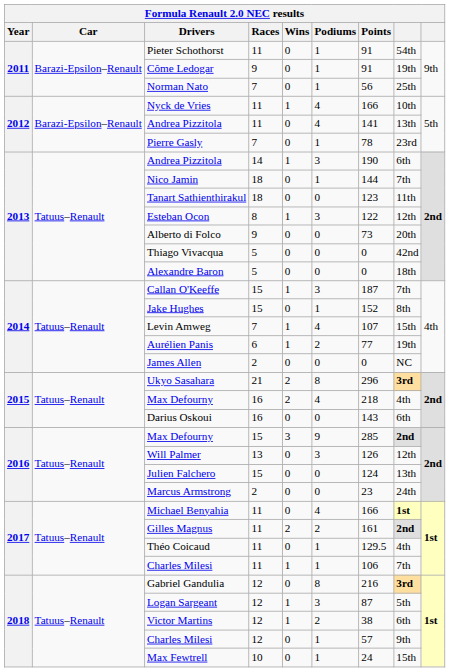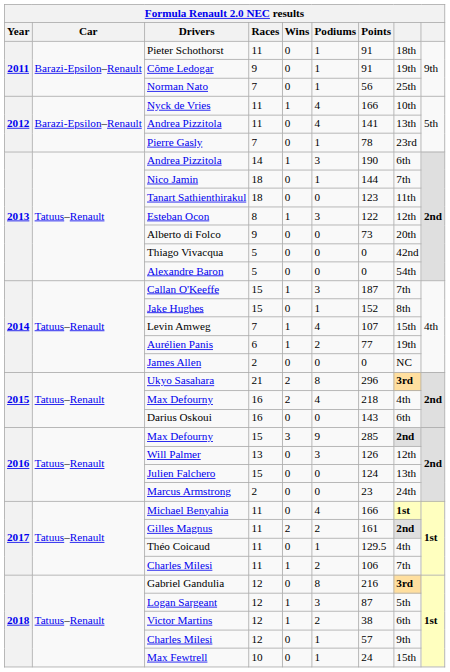Pieter Schothorst | column 8: 54th -> 18th
Alexandre Baron | column 8: 18th -> 54th
Charles Milesi / 11 | Podiums: 1 -> 2
